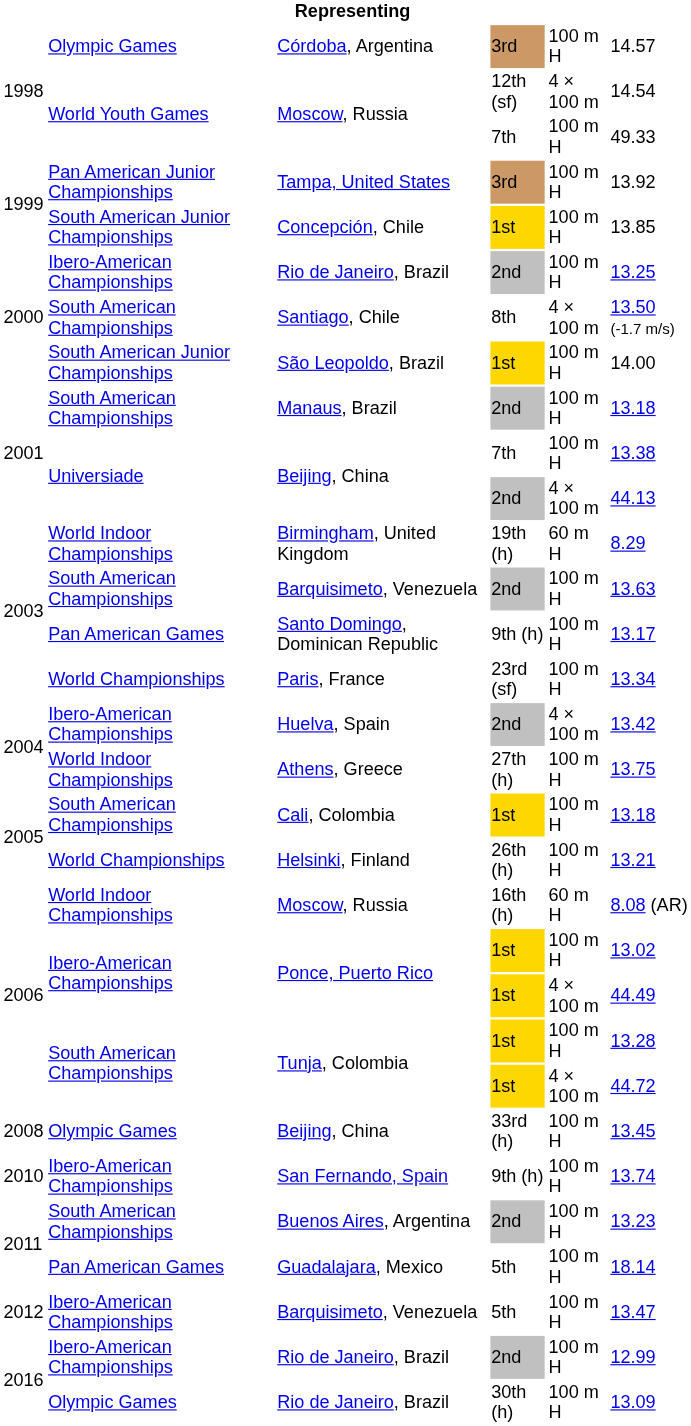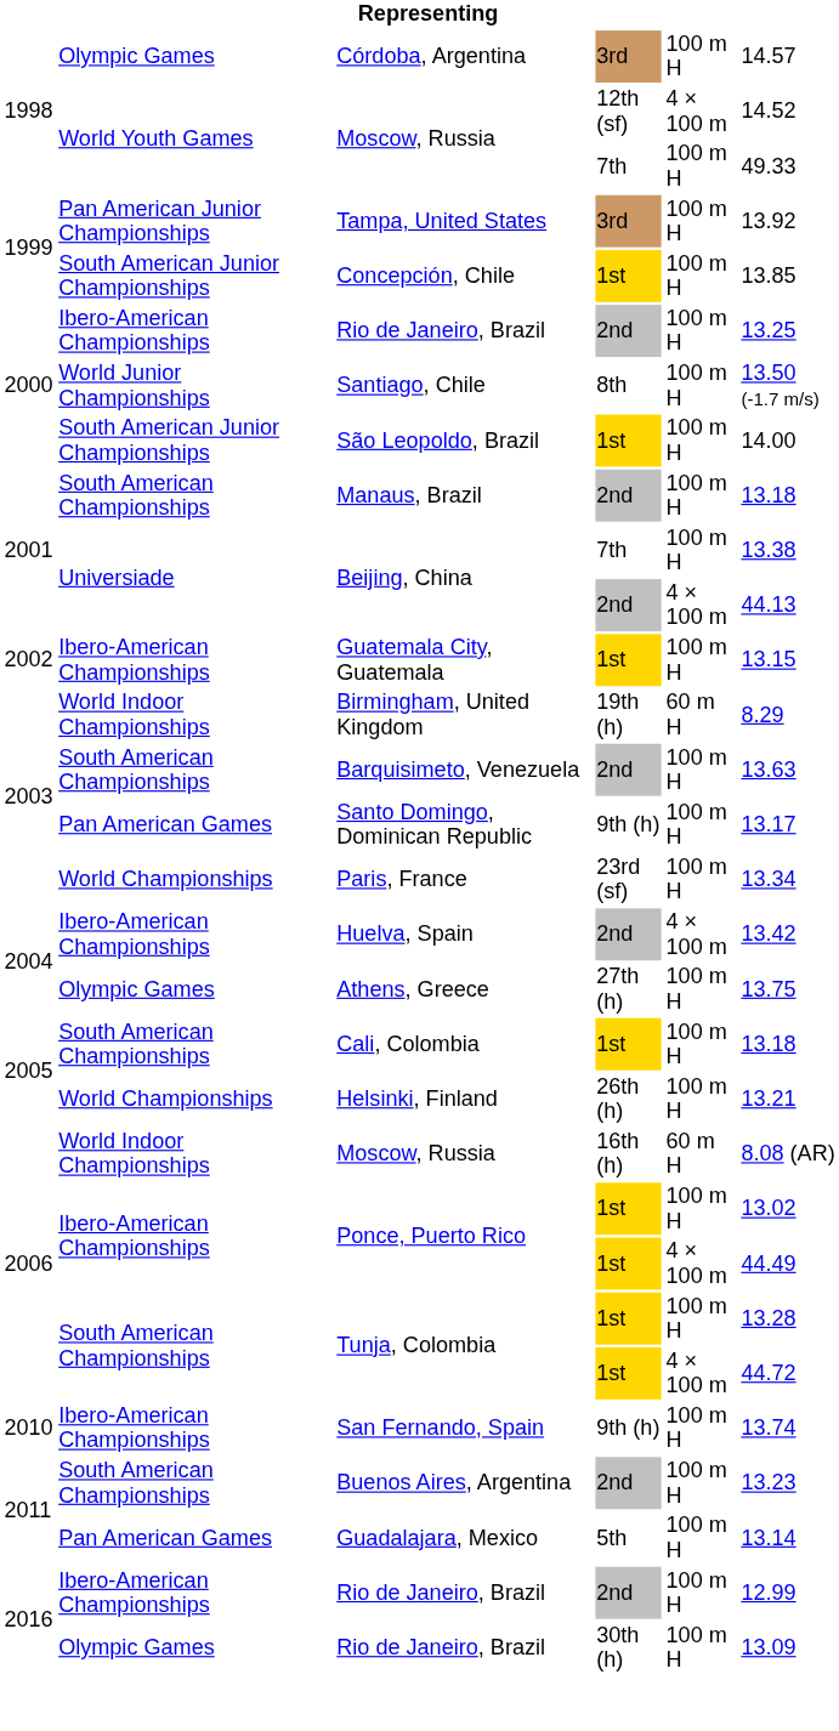Moscow, Russia / 12th (sf) | column 6: 14.54 -> 14.52
Santiago, Chile | column 2: South American Championships -> World Junior Championships
Santiago, Chile | column 5: 4 × 100 m -> 100 m H
+ row: 2002 | Ibero-American Championships | Guatemala City, Guatemala | 1st | 100 m H | 13.15
Athens, Greece | column 2: World Indoor Championships -> Olympic Games
- row: 2008 | Olympic Games | Beijing, China | 33rd (h) | 100 m H | 13.45
Guadalajara, Mexico | column 6: 18.14 -> 13.14
- row: 2012 | Ibero-American Championships | Barquisimeto, Venezuela | 5th | 100 m H | 13.47
